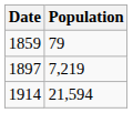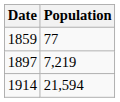1859 | Population: 79 -> 77
